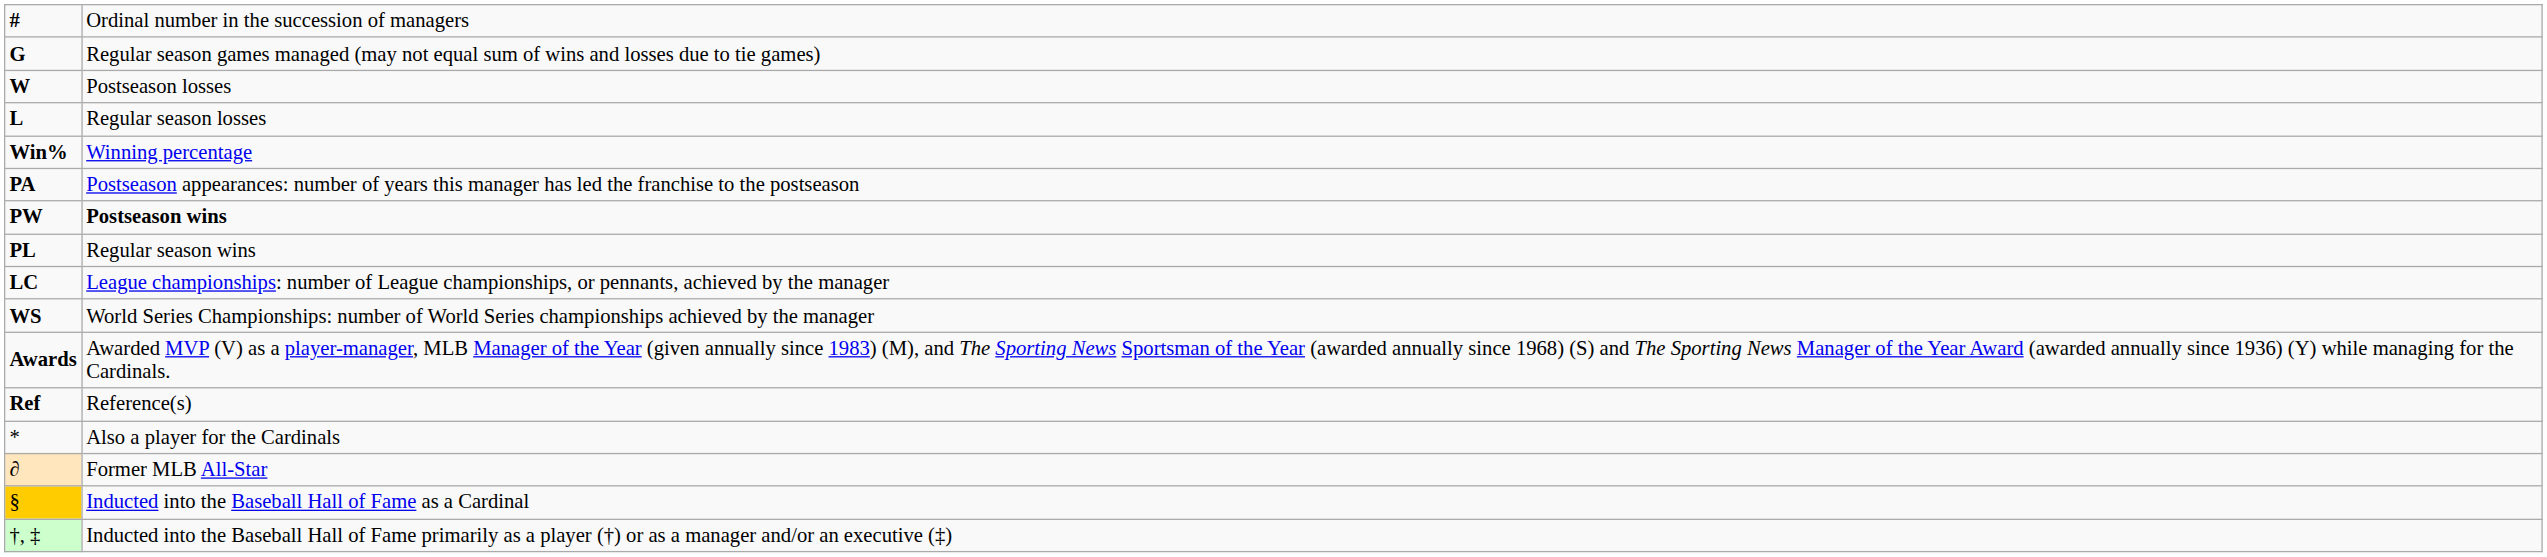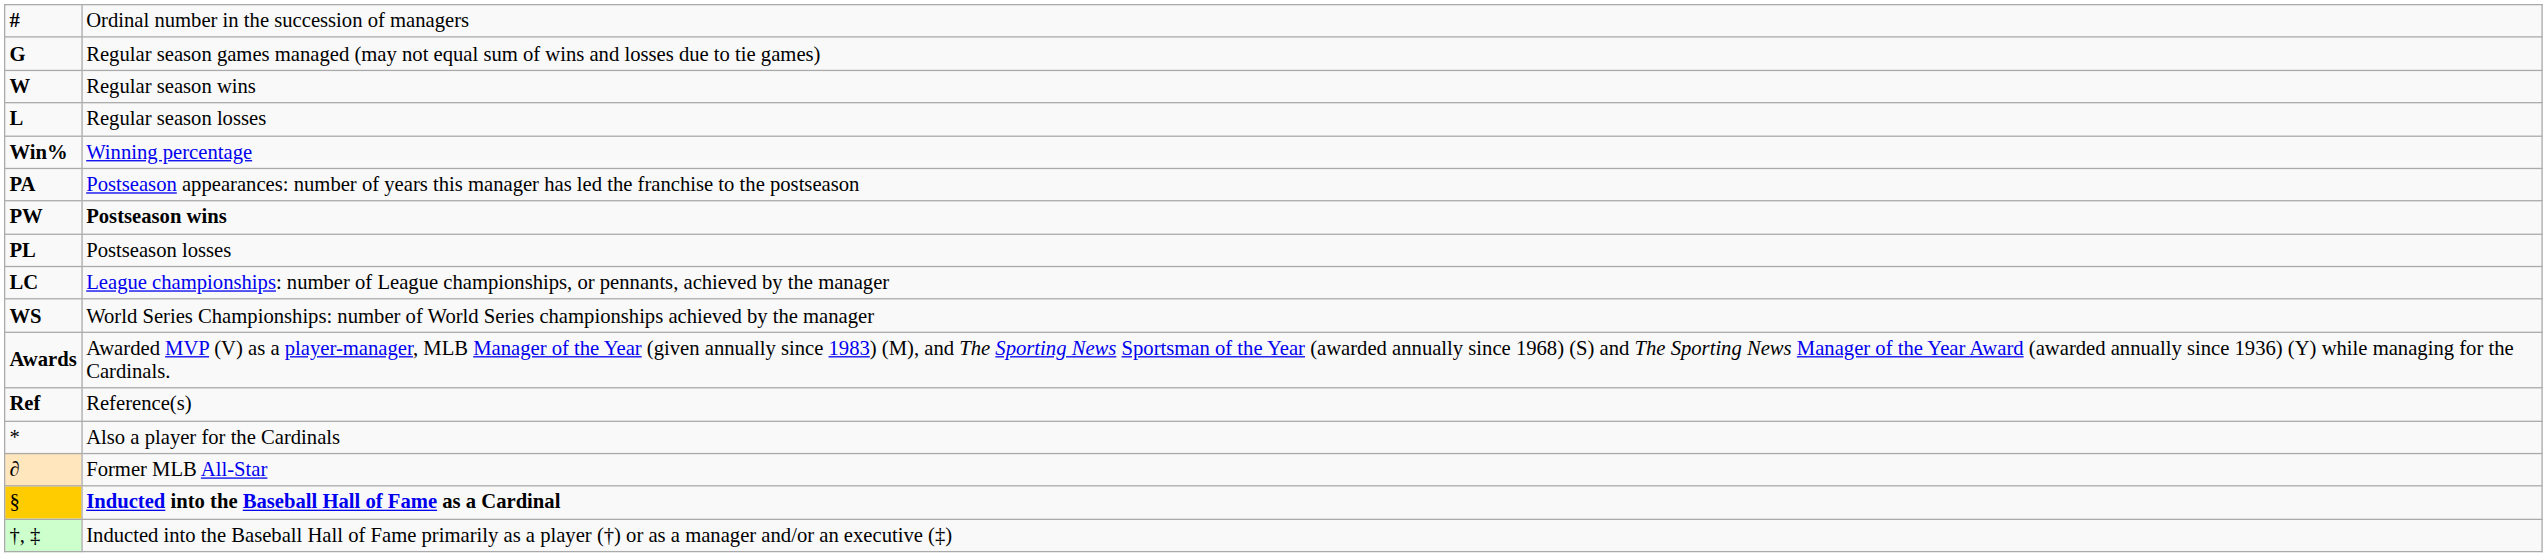W | column 2: Postseason losses -> Regular season wins
PL | column 2: Regular season wins -> Postseason losses
§ | column 2: normal -> bold
